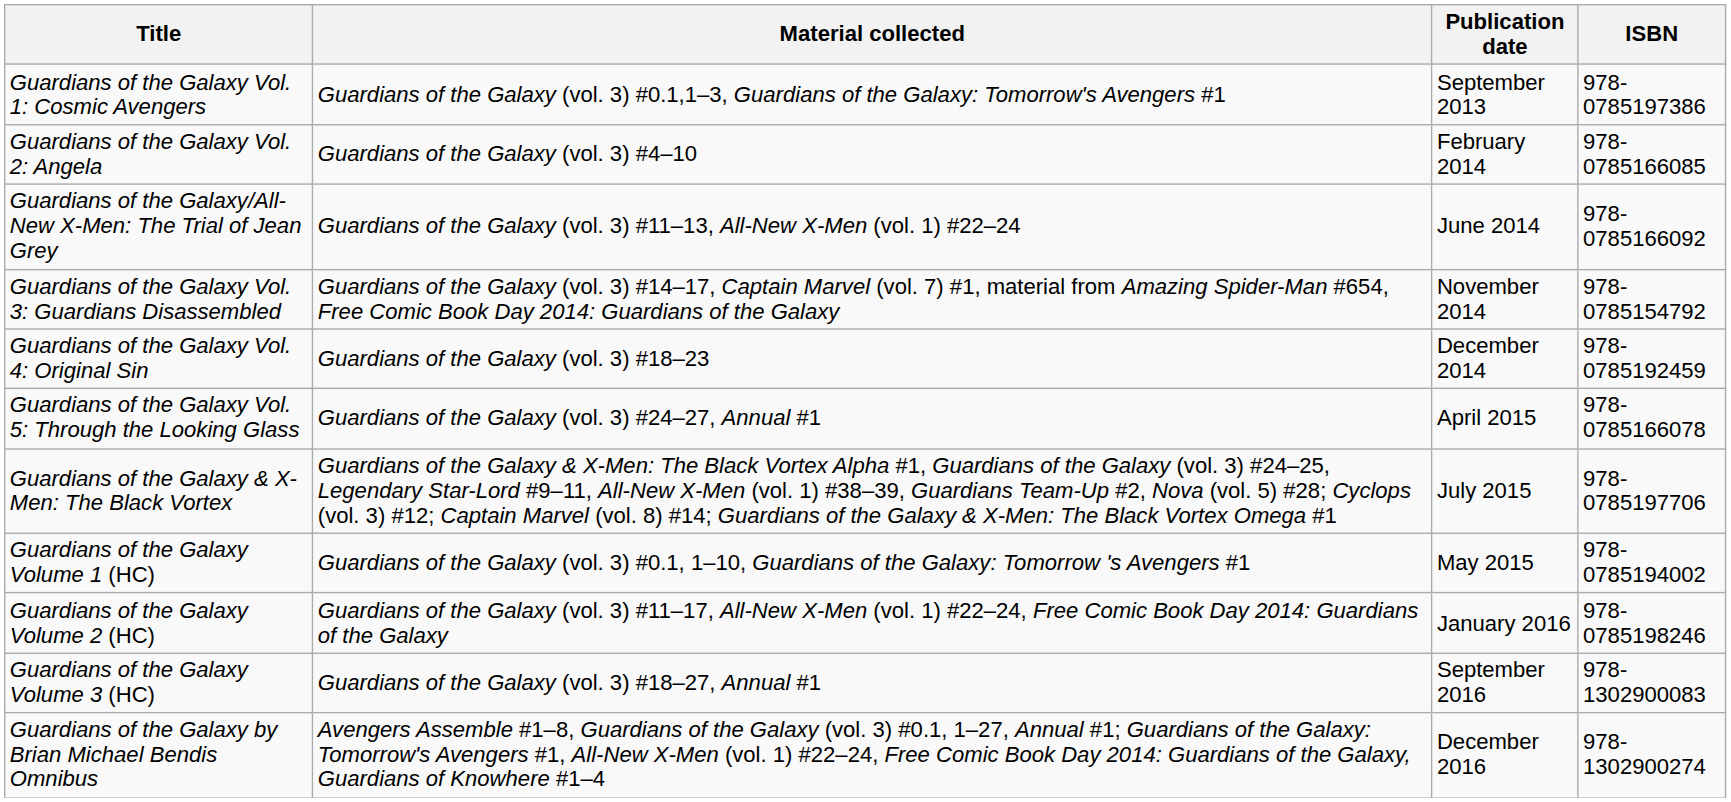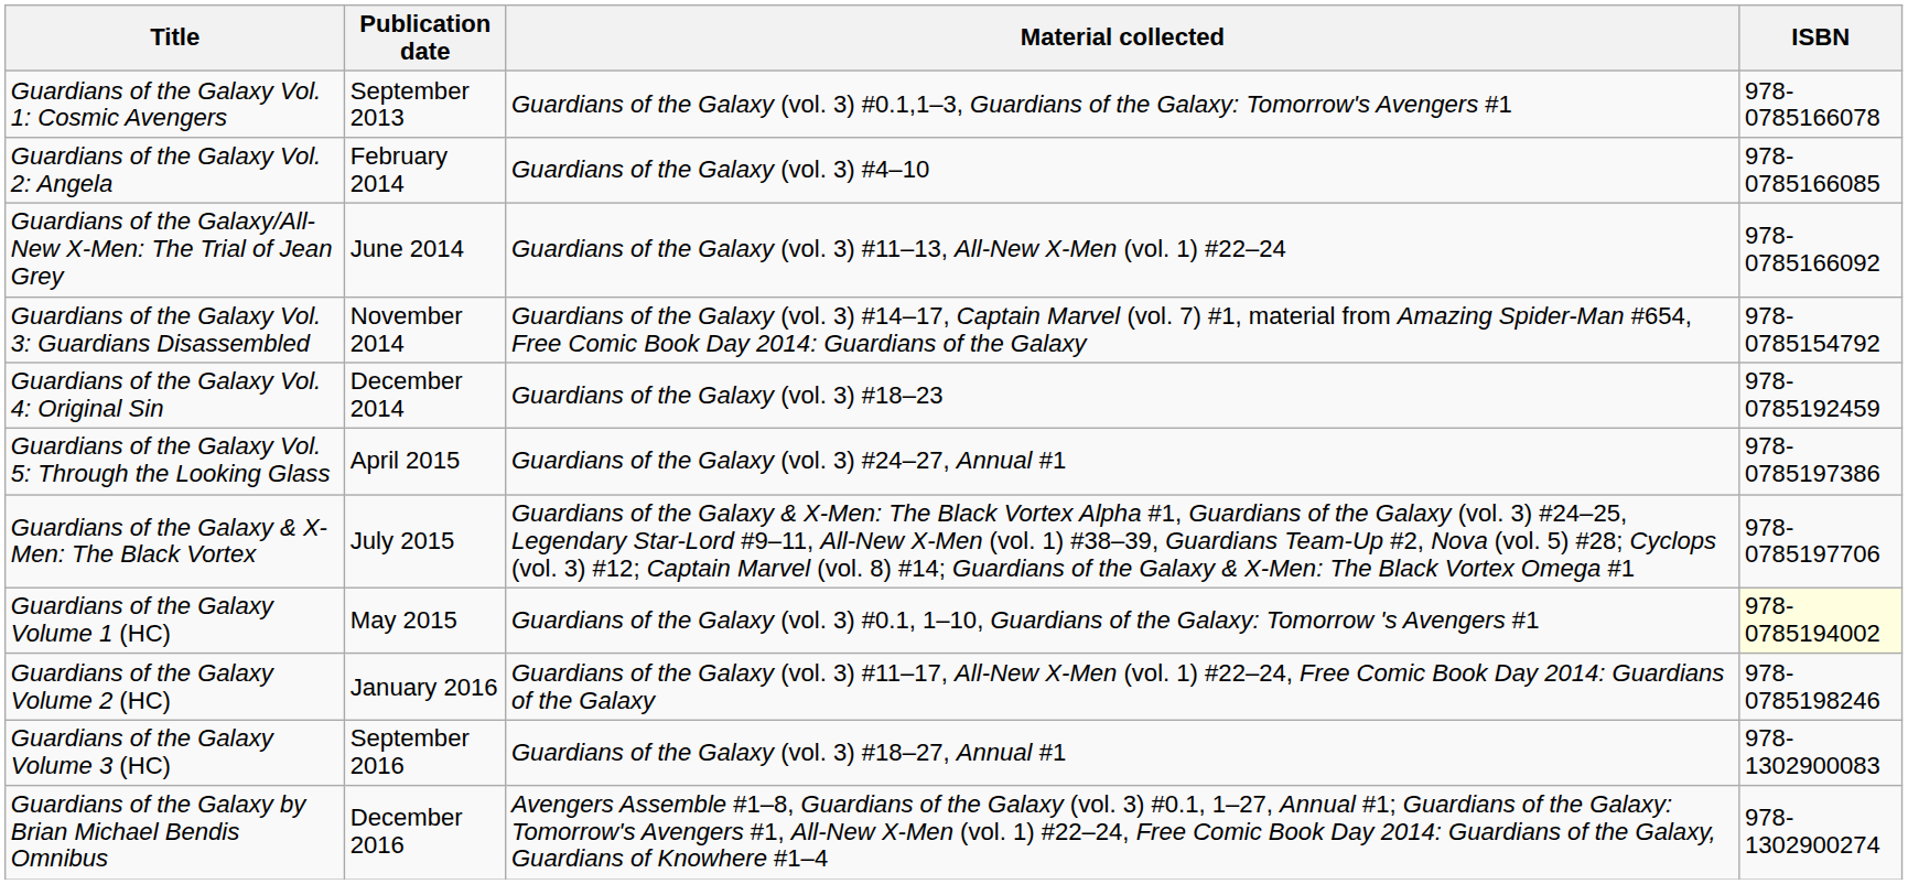columns swapped: Material collected <-> Publication date
Guardians of the Galaxy Vol. 1: Cosmic Avengers | ISBN: 978-0785197386 -> 978-0785166078
Guardians of the Galaxy Vol. 5: Through the Looking Glass | ISBN: 978-0785166078 -> 978-0785197386
Guardians of the Galaxy Volume 1 (HC) | ISBN: no background -> lightyellow background
